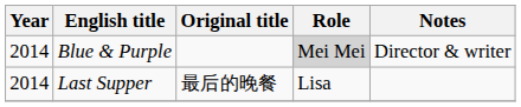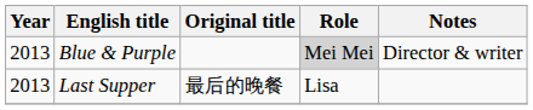Blue & Purple | Year: 2014 -> 2013
Last Supper | Year: 2014 -> 2013
